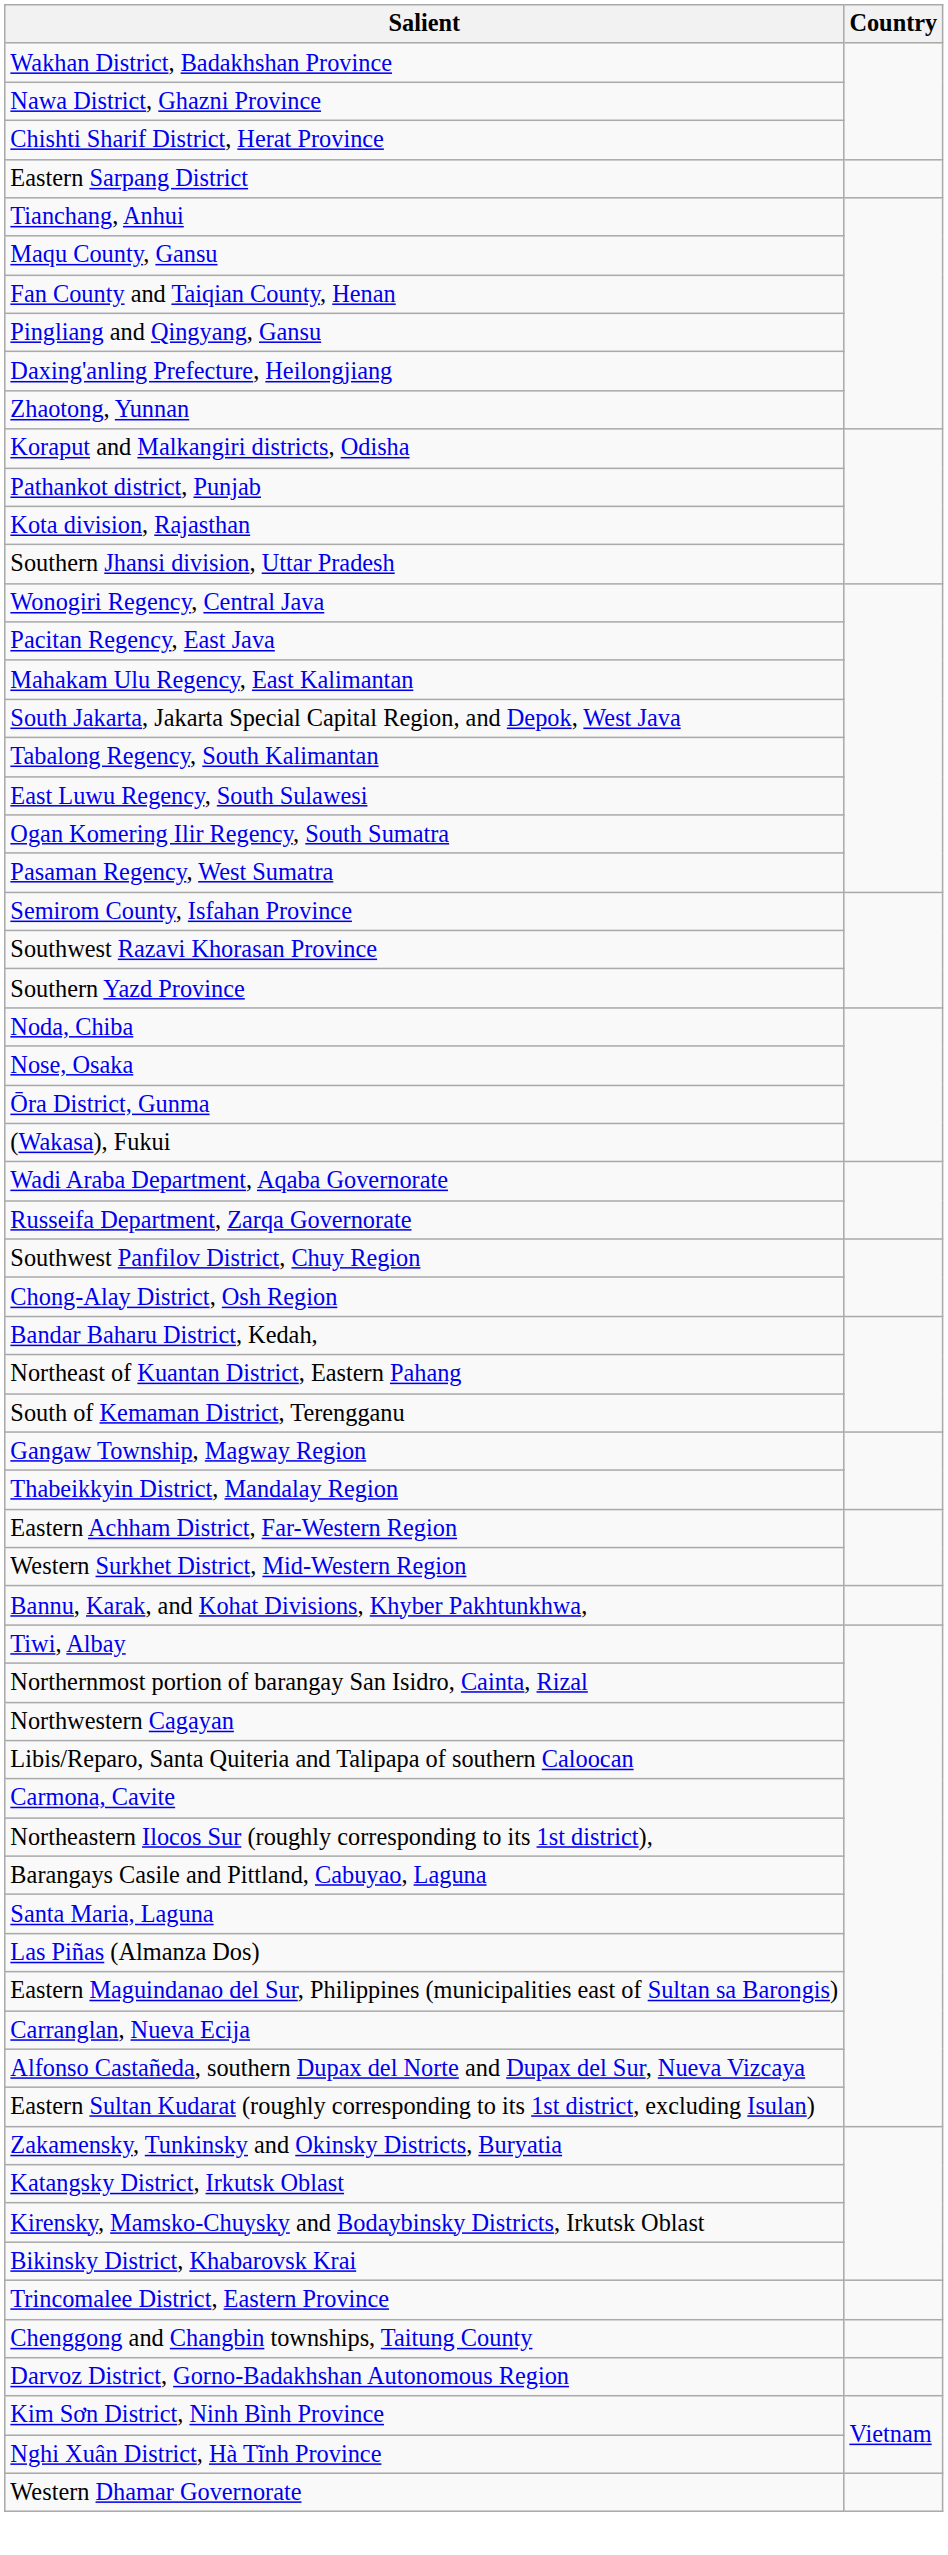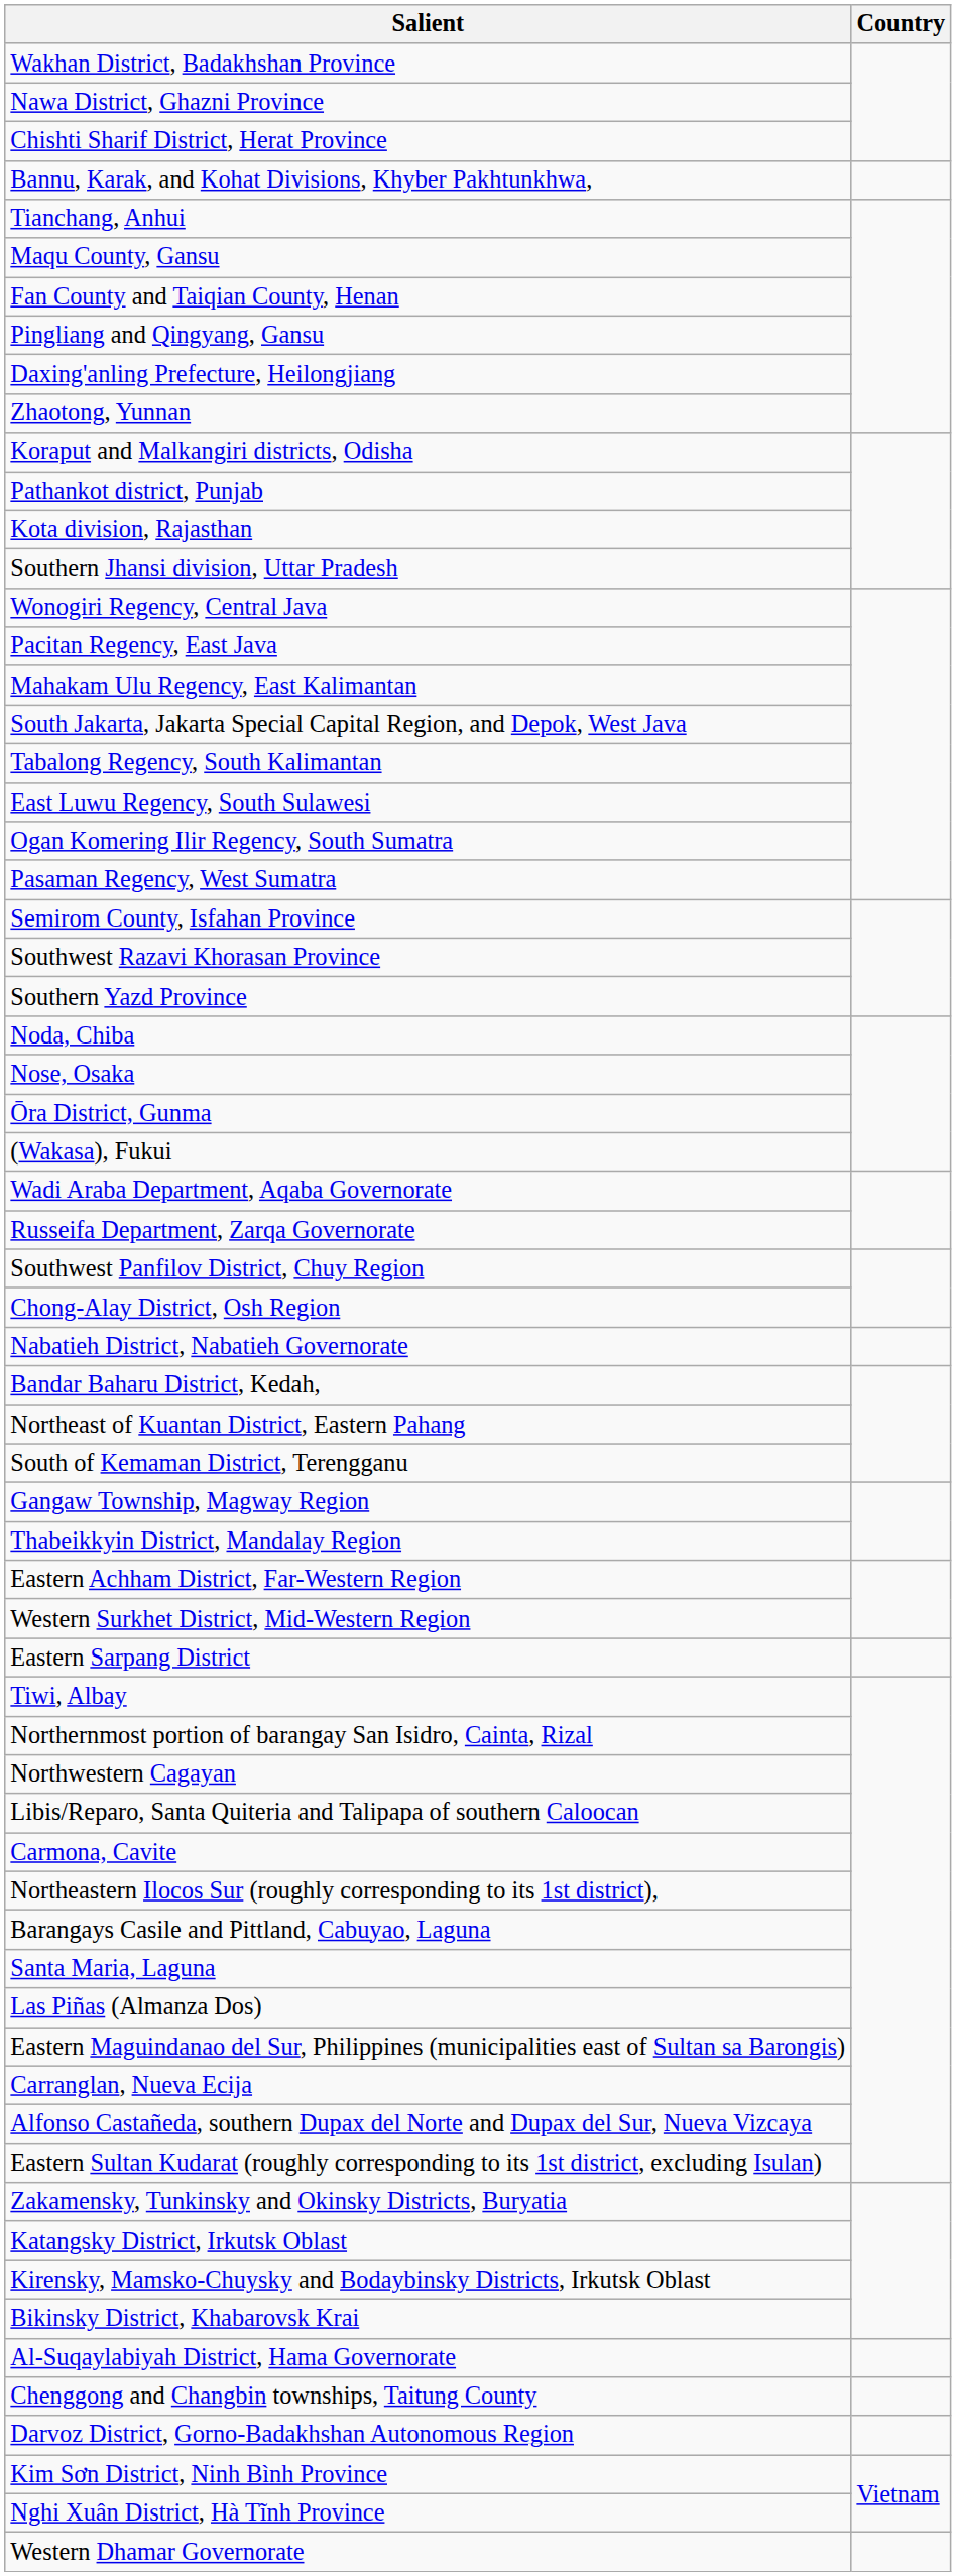rows swapped: Eastern Sarpang District <-> Bannu, Karak, and Kohat Divisions, Khyber Pakhtunkhwa,
+ row: Nabatieh District, Nabatieh Governorate
- row: Trincomalee District, Eastern Province
+ row: Al-Suqaylabiyah District, Hama Governorate
